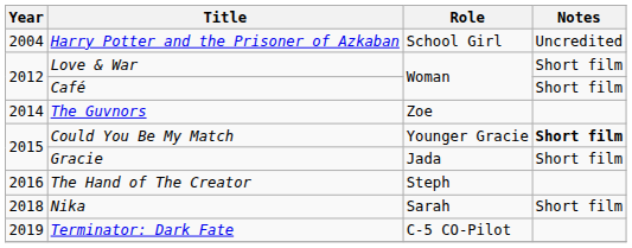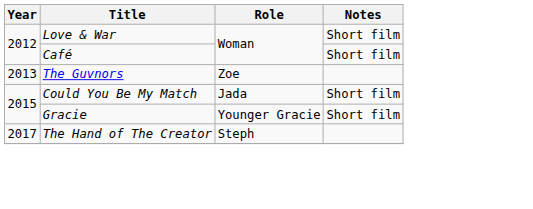- row: 2004 | Harry Potter and the Prisoner of Azkaban | School Girl | Uncredited
The Guvnors | Year: 2014 -> 2013
Could You Be My Match | Role: Younger Gracie -> Jada
Could You Be My Match | Notes: bold -> normal
Gracie | Role: Jada -> Younger Gracie
The Hand of The Creator | Year: 2016 -> 2017
- row: 2018 | Nika | Sarah | Short film
- row: 2019 | Terminator: Dark Fate | C-5 CO-Pilot
